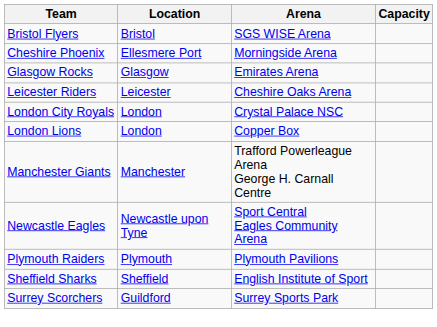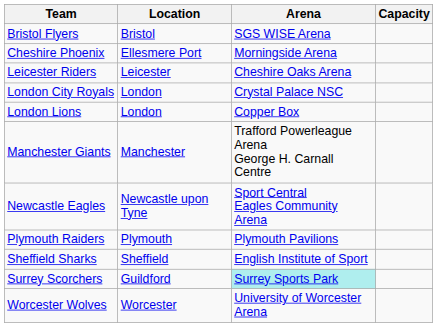- row: Glasgow Rocks | Glasgow | Emirates Arena
Surrey Scorchers | Arena: no background -> paleturquoise background
+ row: Worcester Wolves | Worcester | University of Worcester Arena
